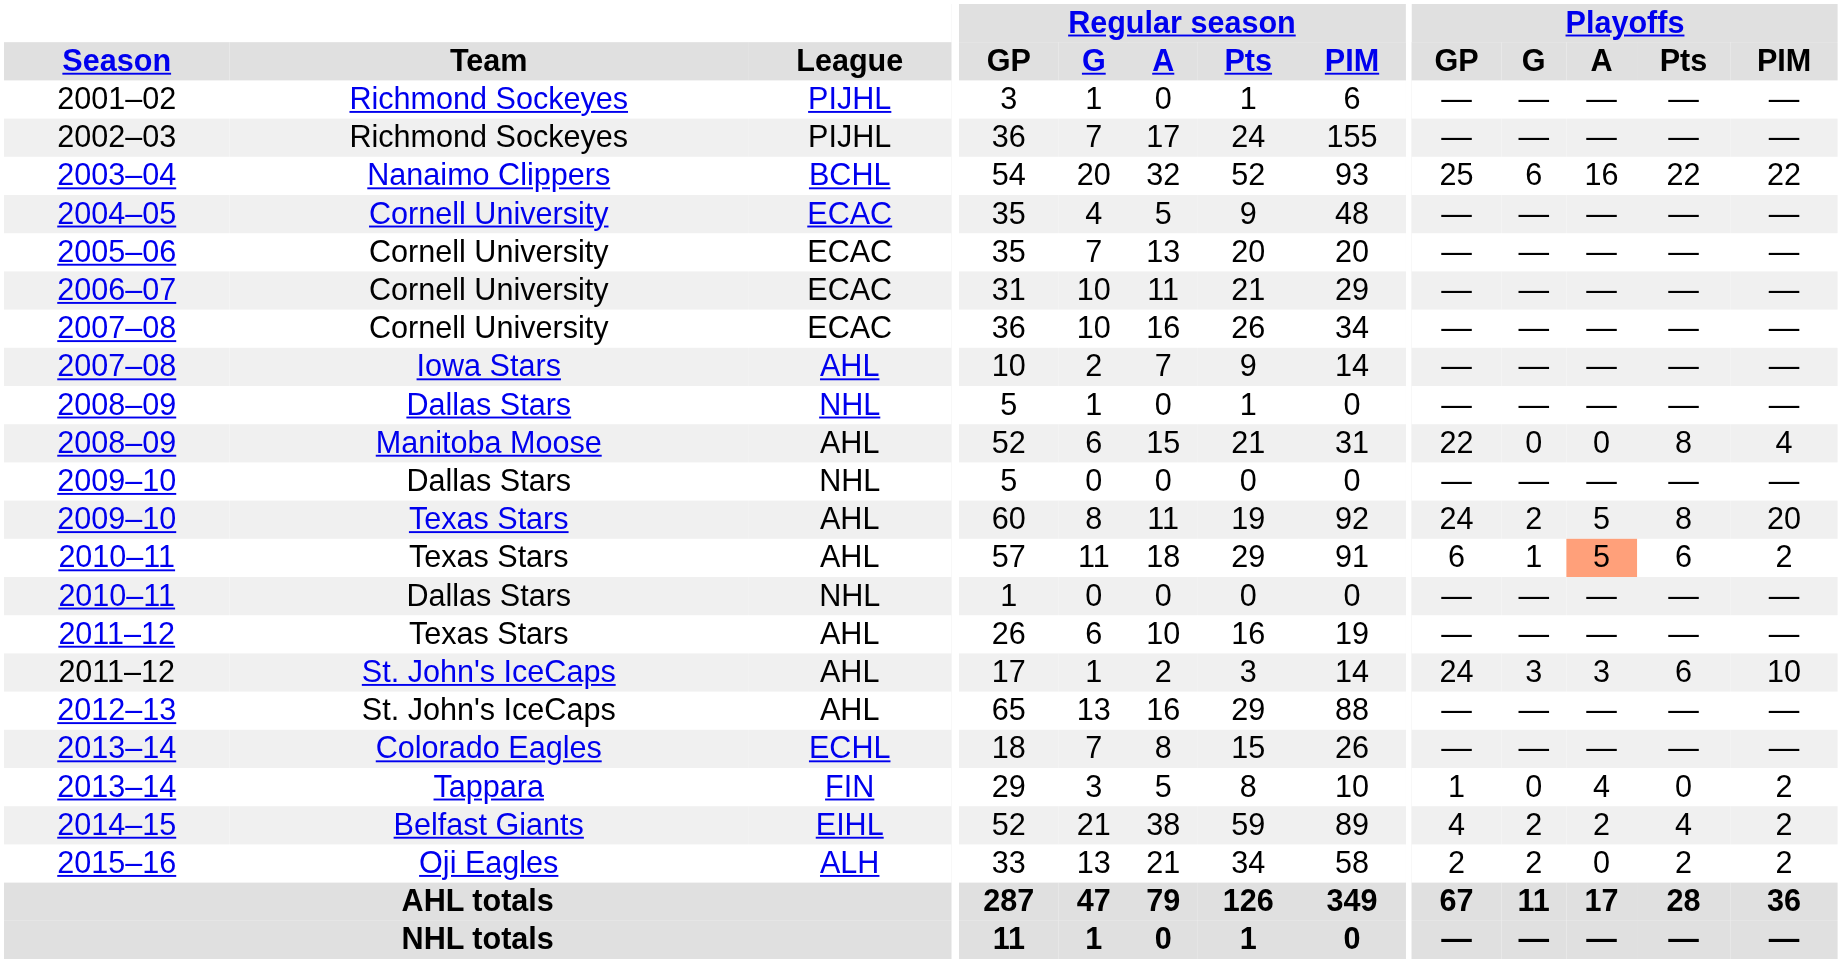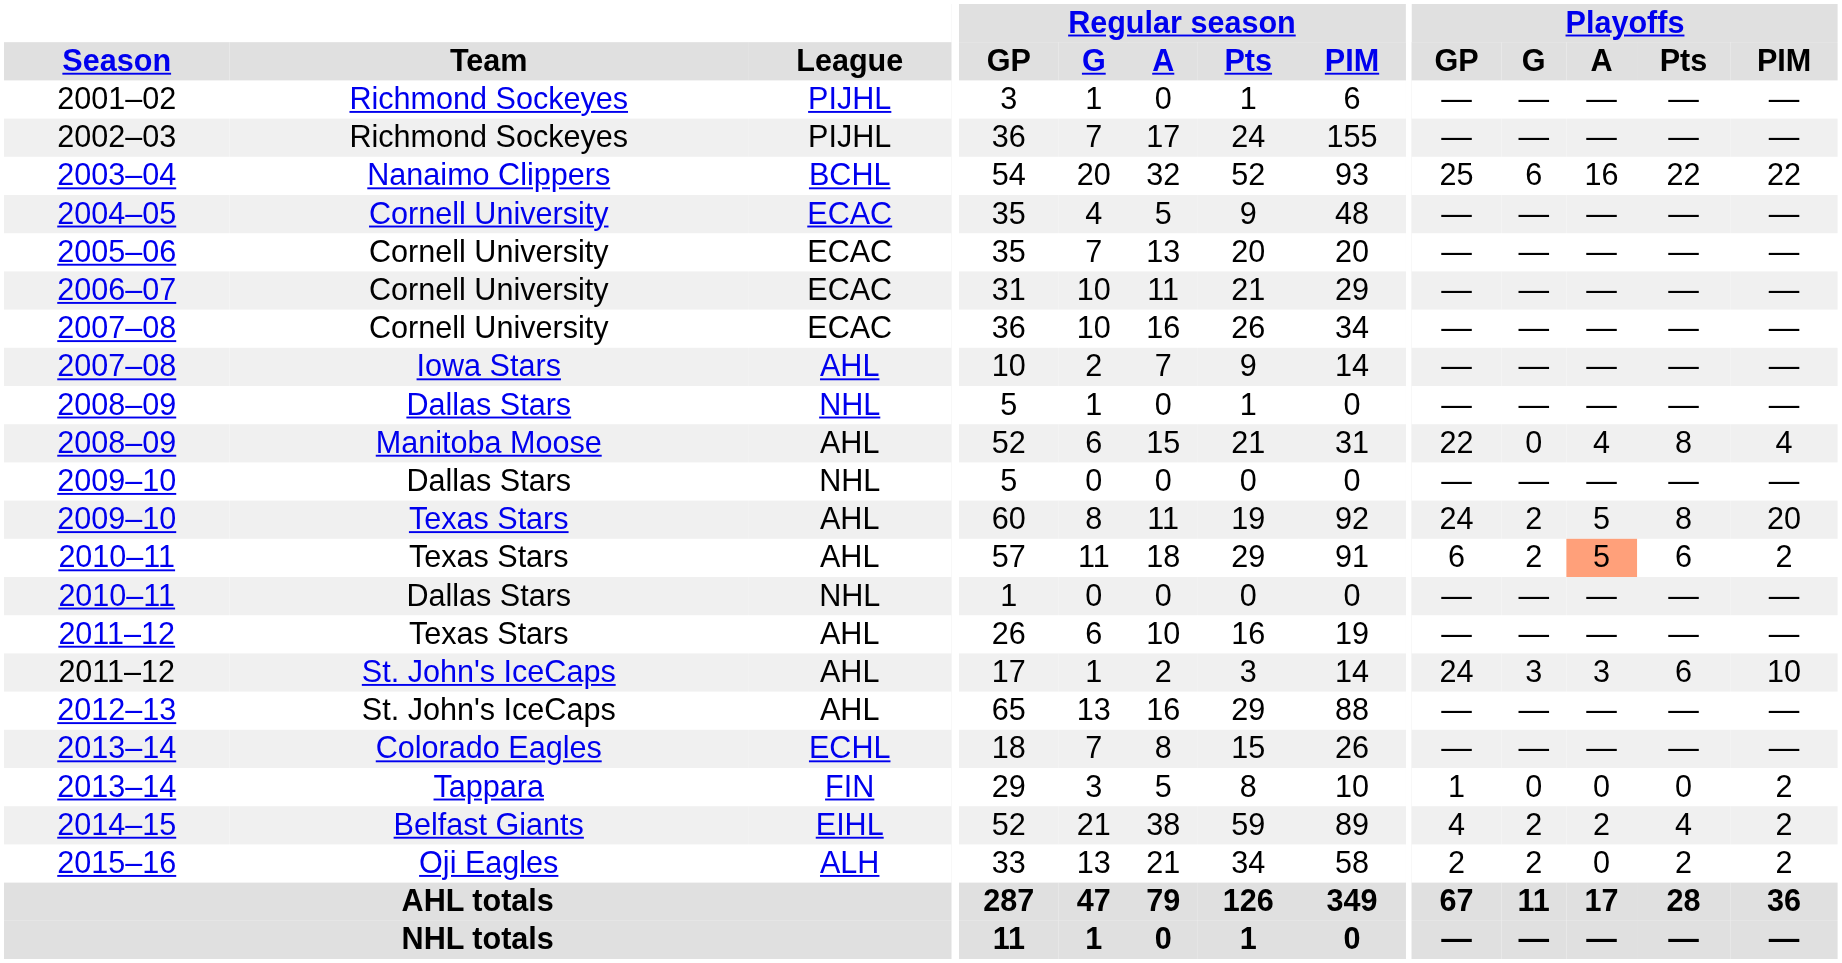2008–09 / Manitoba Moose | Playoffs / A: 0 -> 4
2010–11 / Texas Stars | Playoffs / G: 1 -> 2
2013–14 / Tappara | Playoffs / A: 4 -> 0
